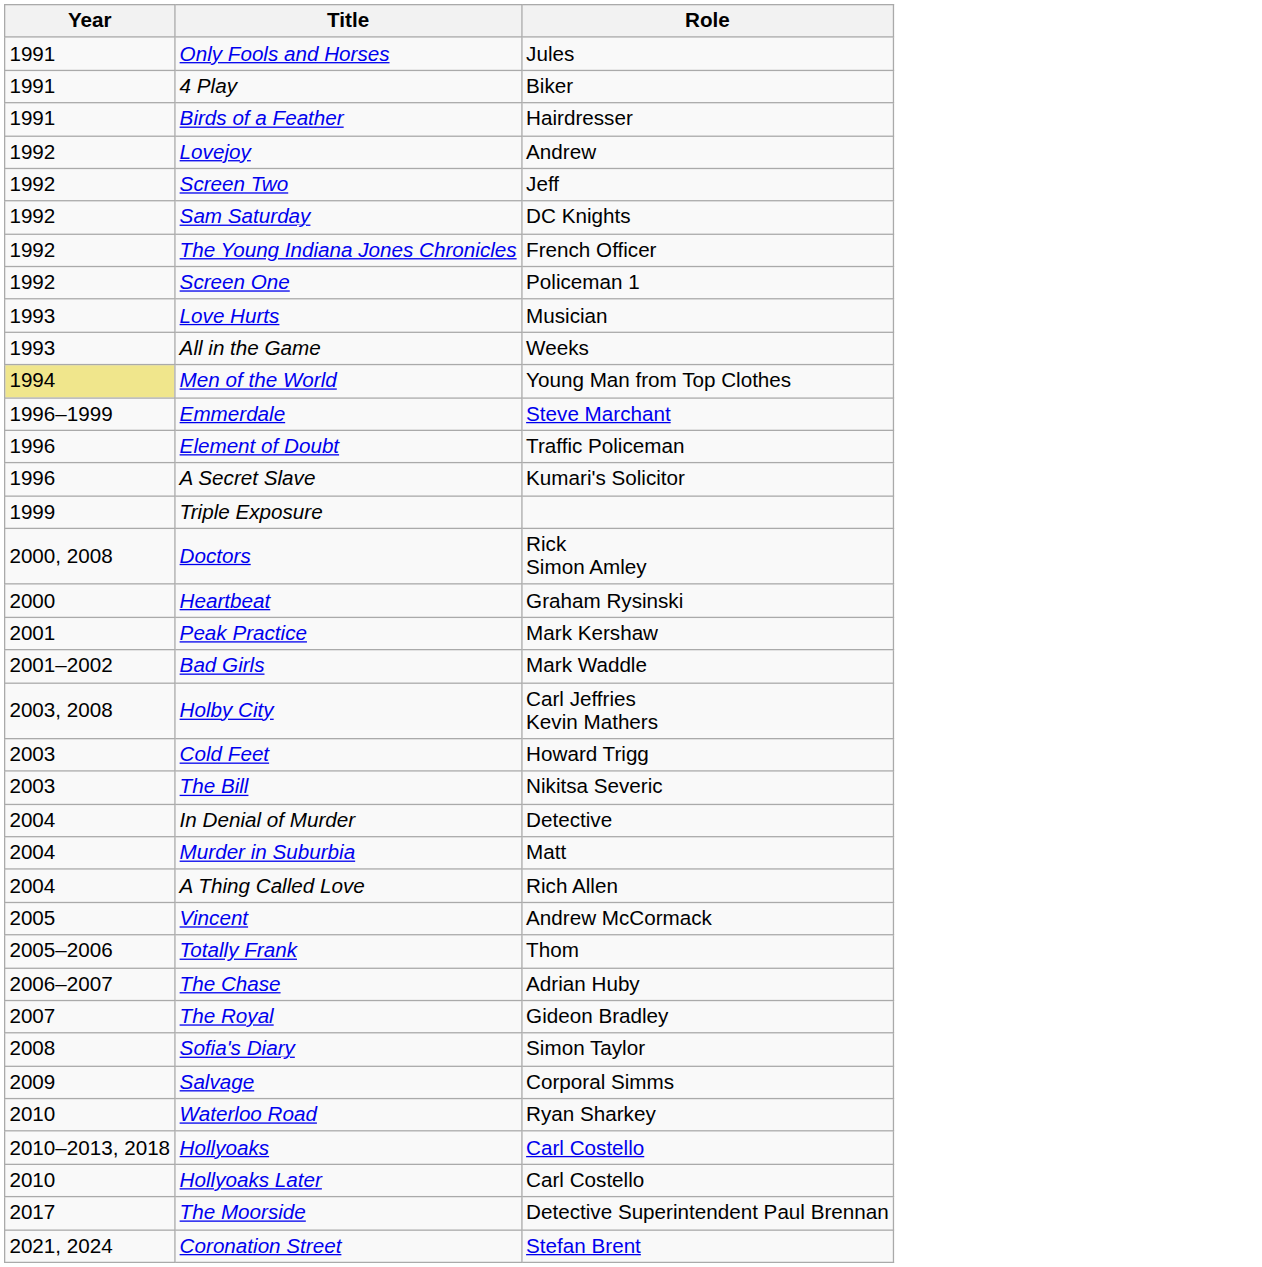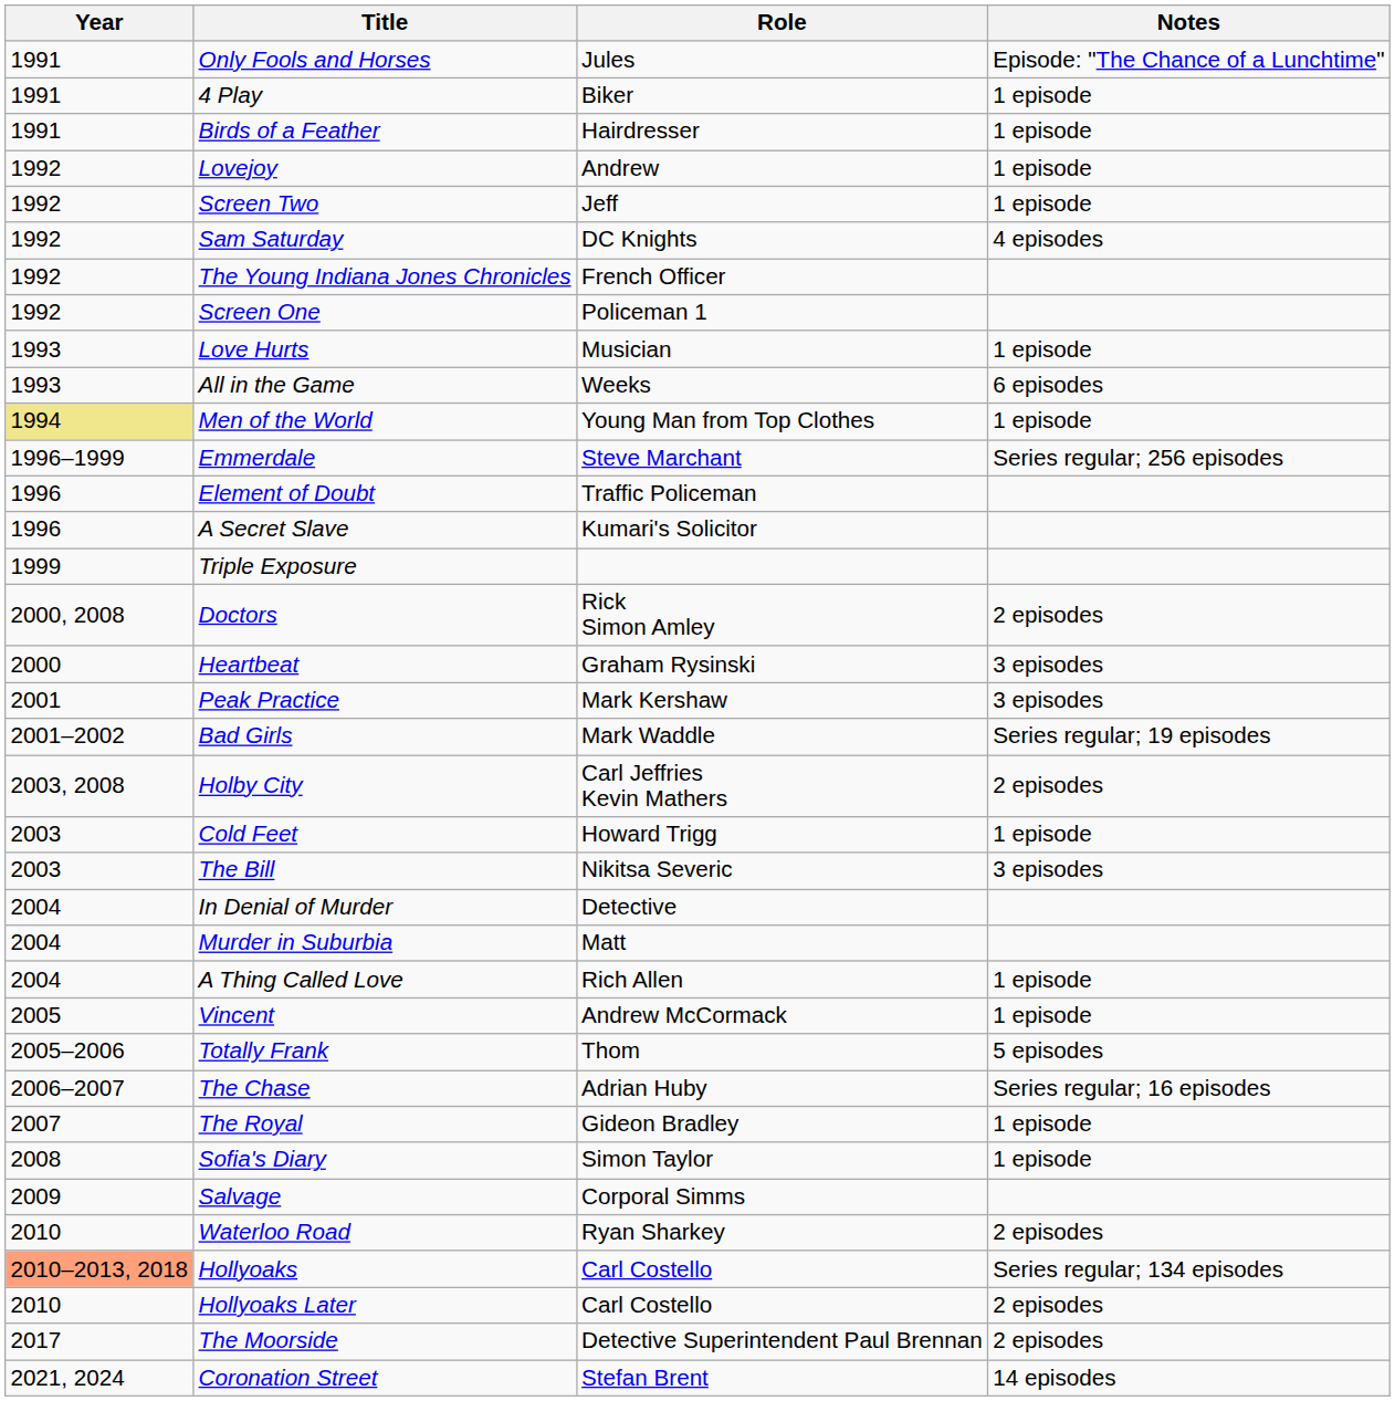+ column: Notes | Episode: "The Chance of a Lunchtime" | 1 episode | 1 episode | 1 episode | 1 episode | 4 episodes | 1 episode | 6 episodes | 1 episode | Series regular; 256 episodes | 2 episodes | 3 episodes | 3 episodes | Series regular; 19 episodes | 2 episodes | 1 episode | 3 episodes | 1 episode | 1 episode | 5 episodes | Series regular; 16 episodes | 1 episode | 1 episode | 2 episodes | Series regular; 134 episodes | 2 episodes | 2 episodes | 14 episodes
Hollyoaks | Year: no background -> lightsalmon background
